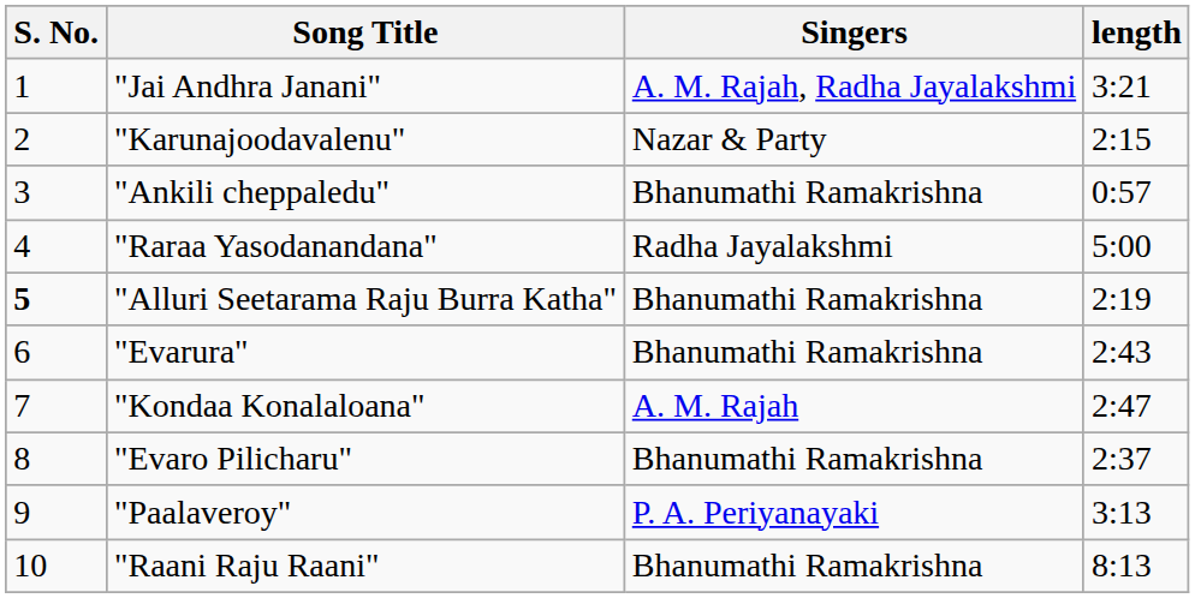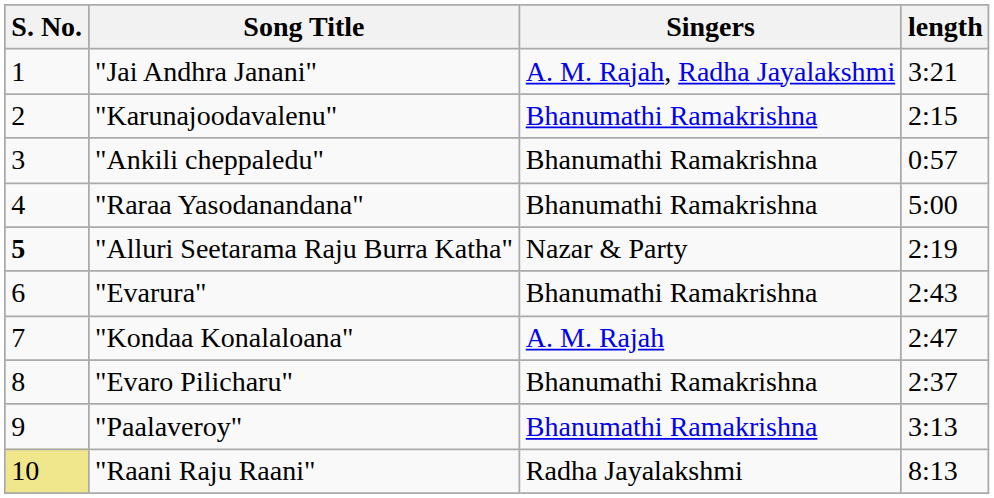"Karunajoodavalenu" | Singers: Nazar & Party -> Bhanumathi Ramakrishna
"Raraa Yasodanandana" | Singers: Radha Jayalakshmi -> Bhanumathi Ramakrishna
"Alluri Seetarama Raju Burra Katha" | Singers: Bhanumathi Ramakrishna -> Nazar & Party
"Paalaveroy" | Singers: P. A. Periyanayaki -> Bhanumathi Ramakrishna
"Raani Raju Raani" | S. No.: no background -> khaki background
"Raani Raju Raani" | Singers: Bhanumathi Ramakrishna -> Radha Jayalakshmi
